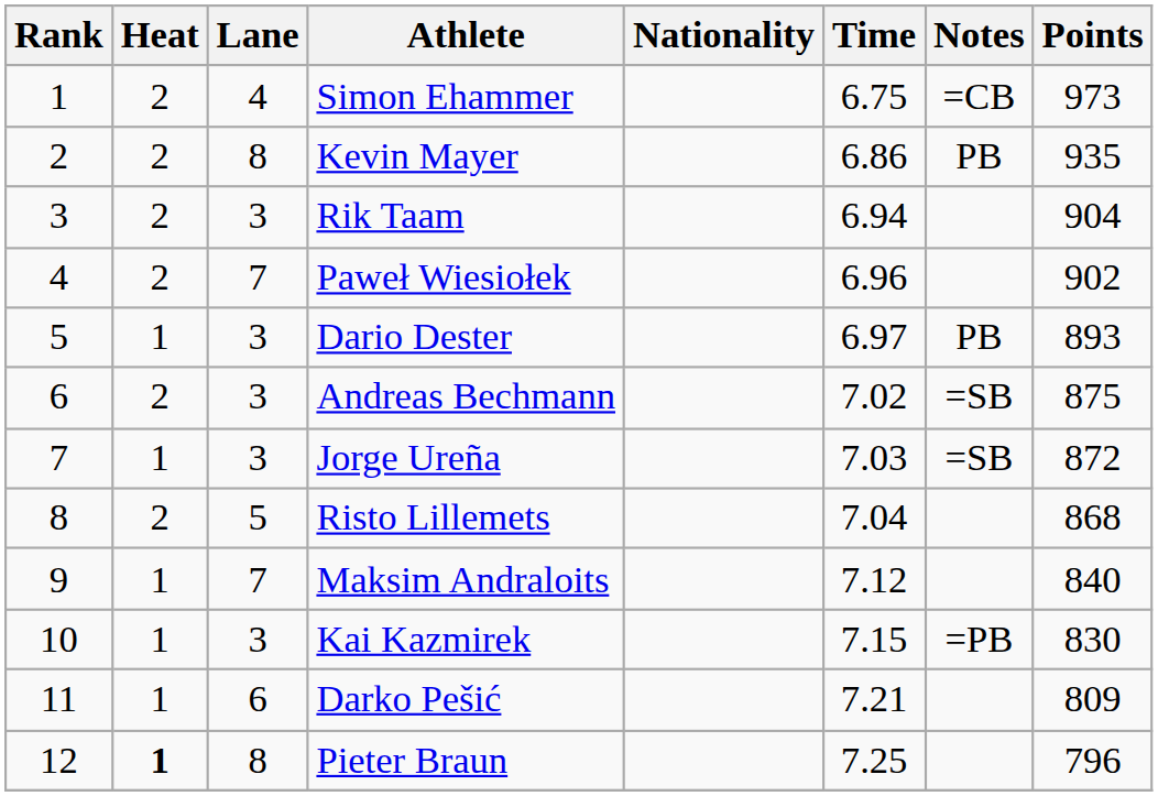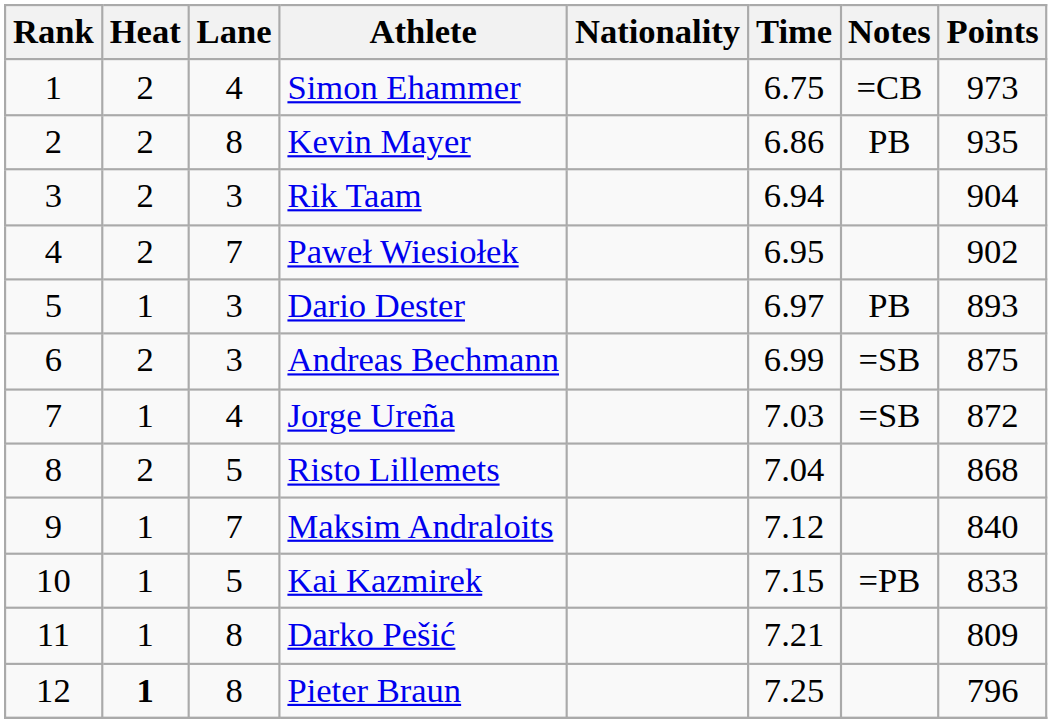Paweł Wiesiołek | Time: 6.96 -> 6.95
Andreas Bechmann | Time: 7.02 -> 6.99
Jorge Ureña | Lane: 3 -> 4
Kai Kazmirek | Lane: 3 -> 5
Kai Kazmirek | Points: 830 -> 833
Darko Pešić | Lane: 6 -> 8
